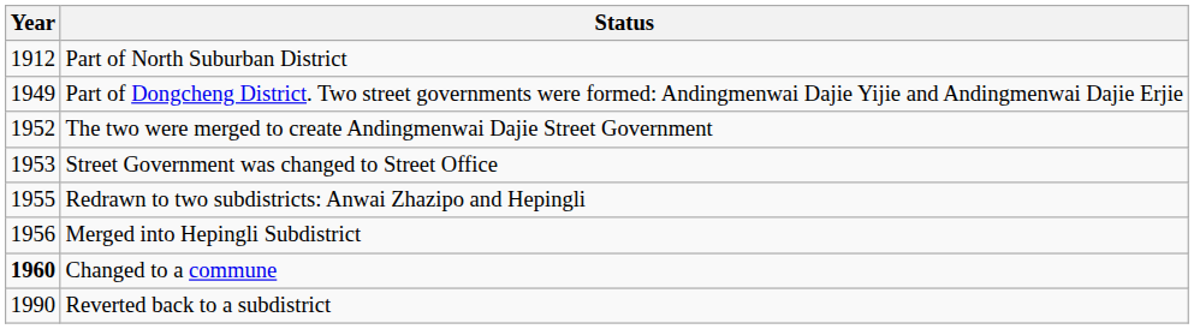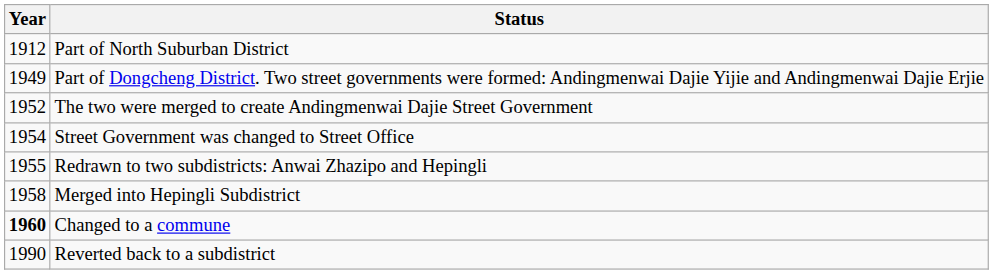Street Government was changed to Street Office | Year: 1953 -> 1954
Merged into Hepingli Subdistrict | Year: 1956 -> 1958
